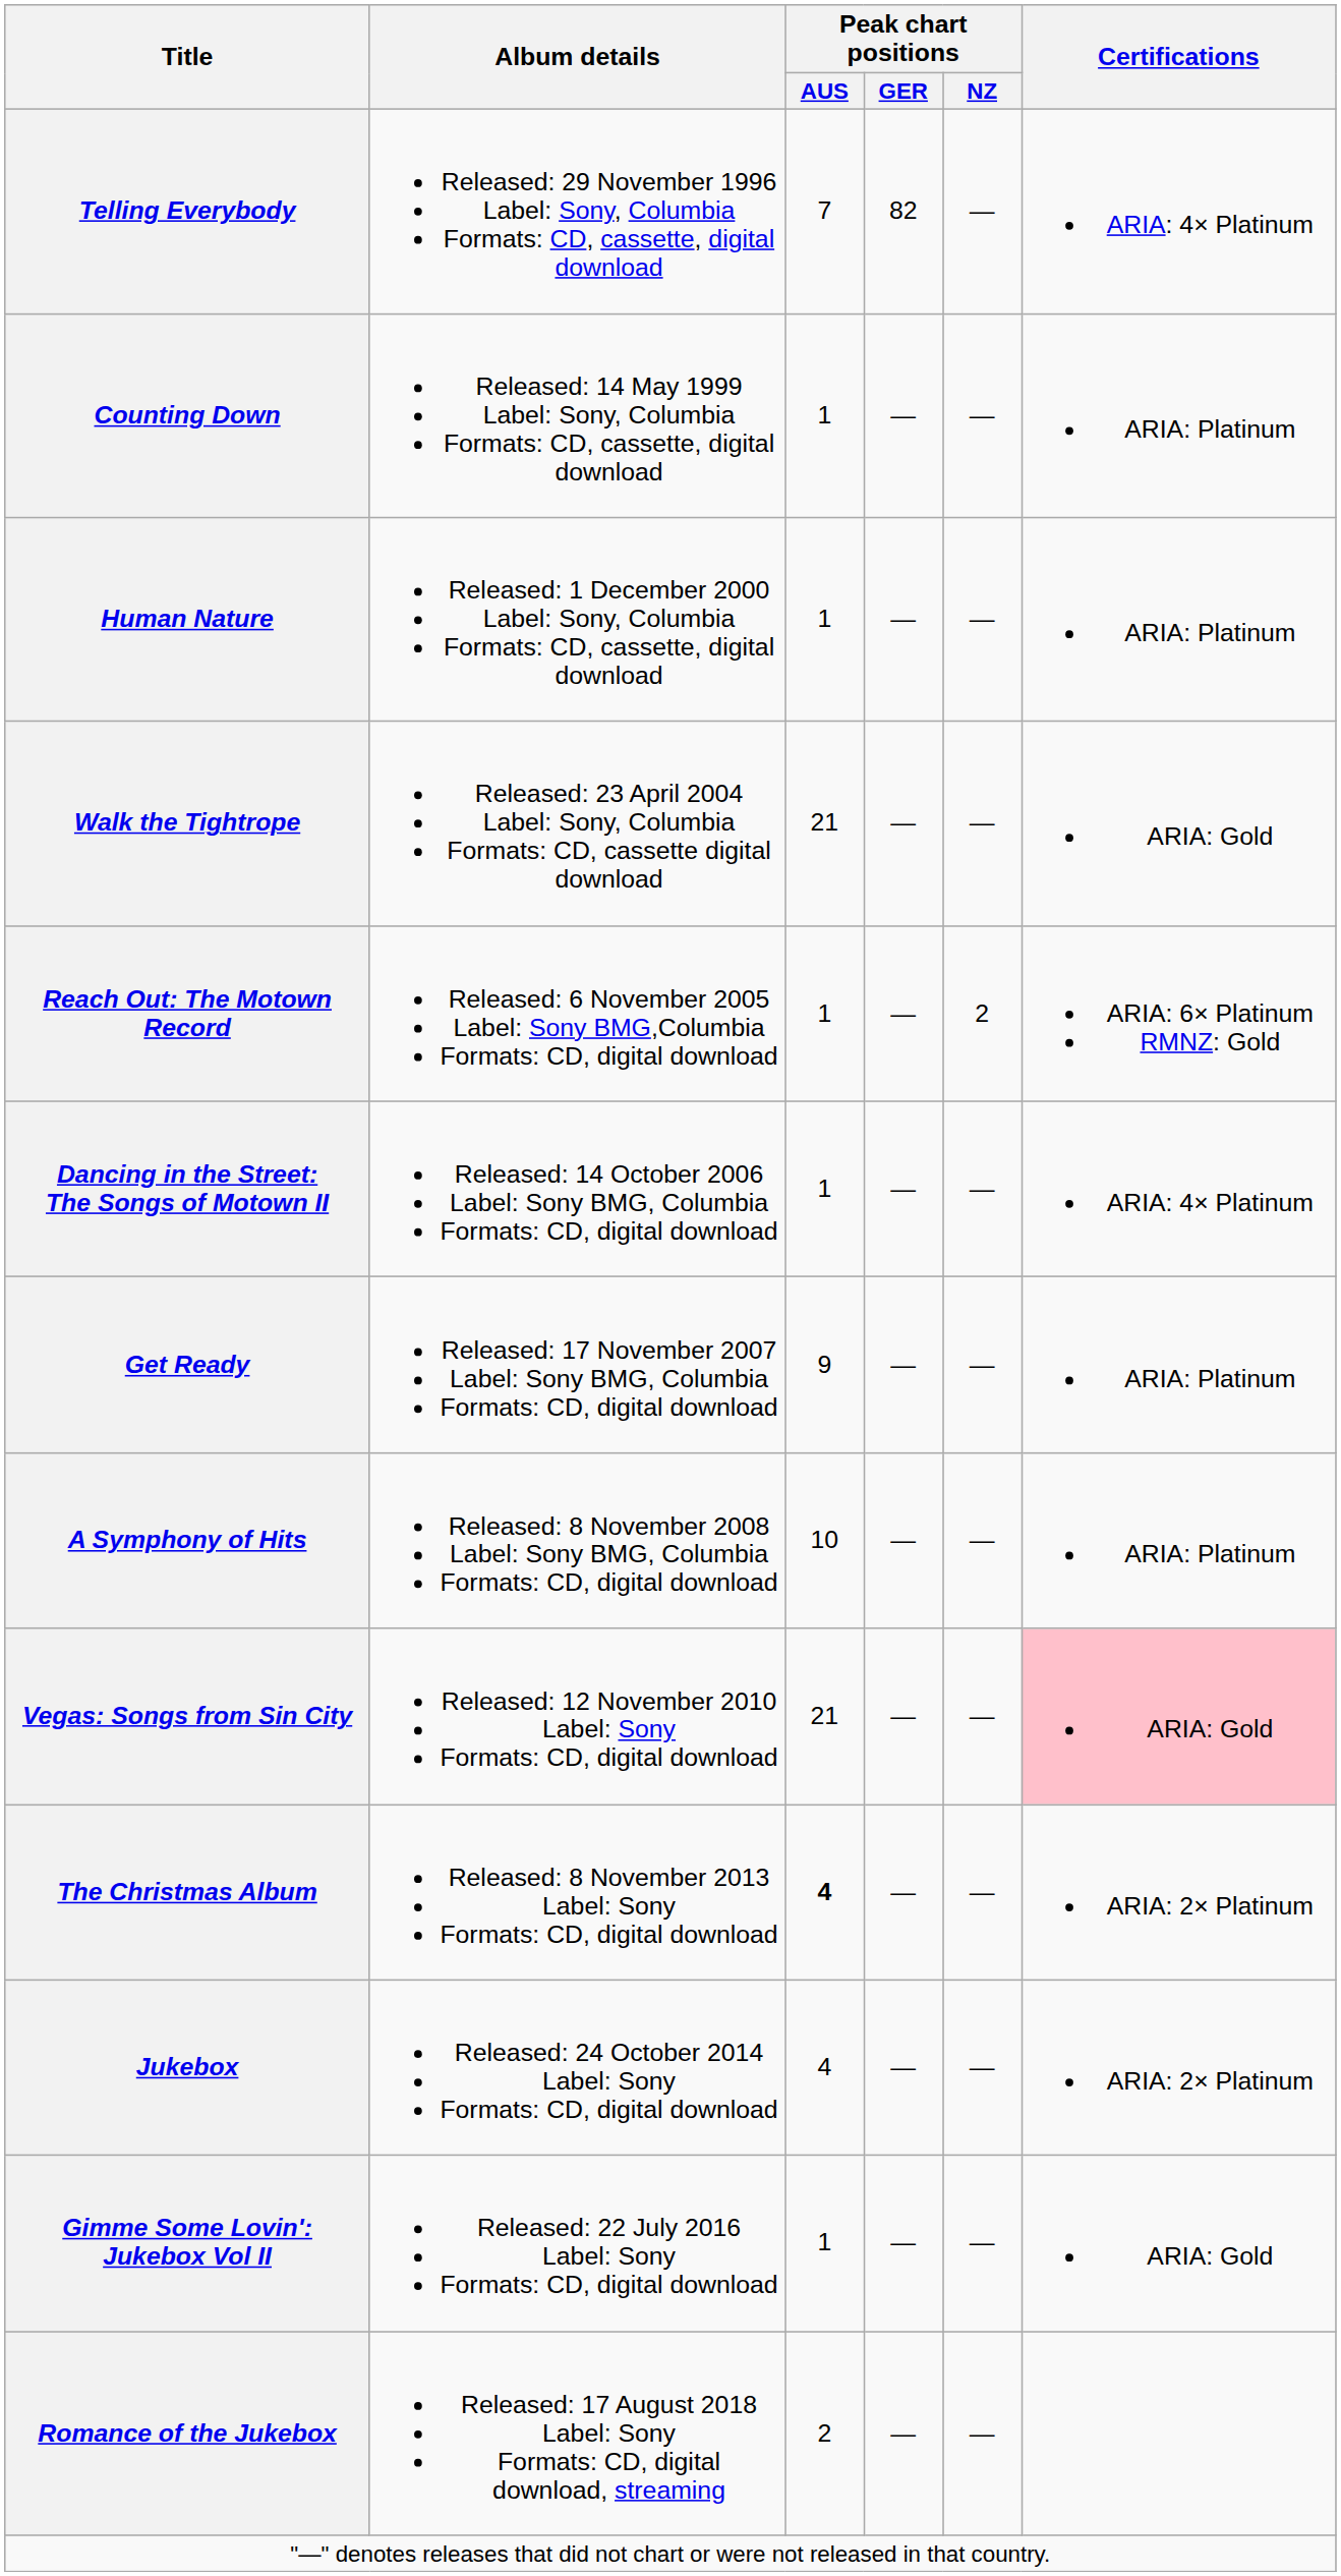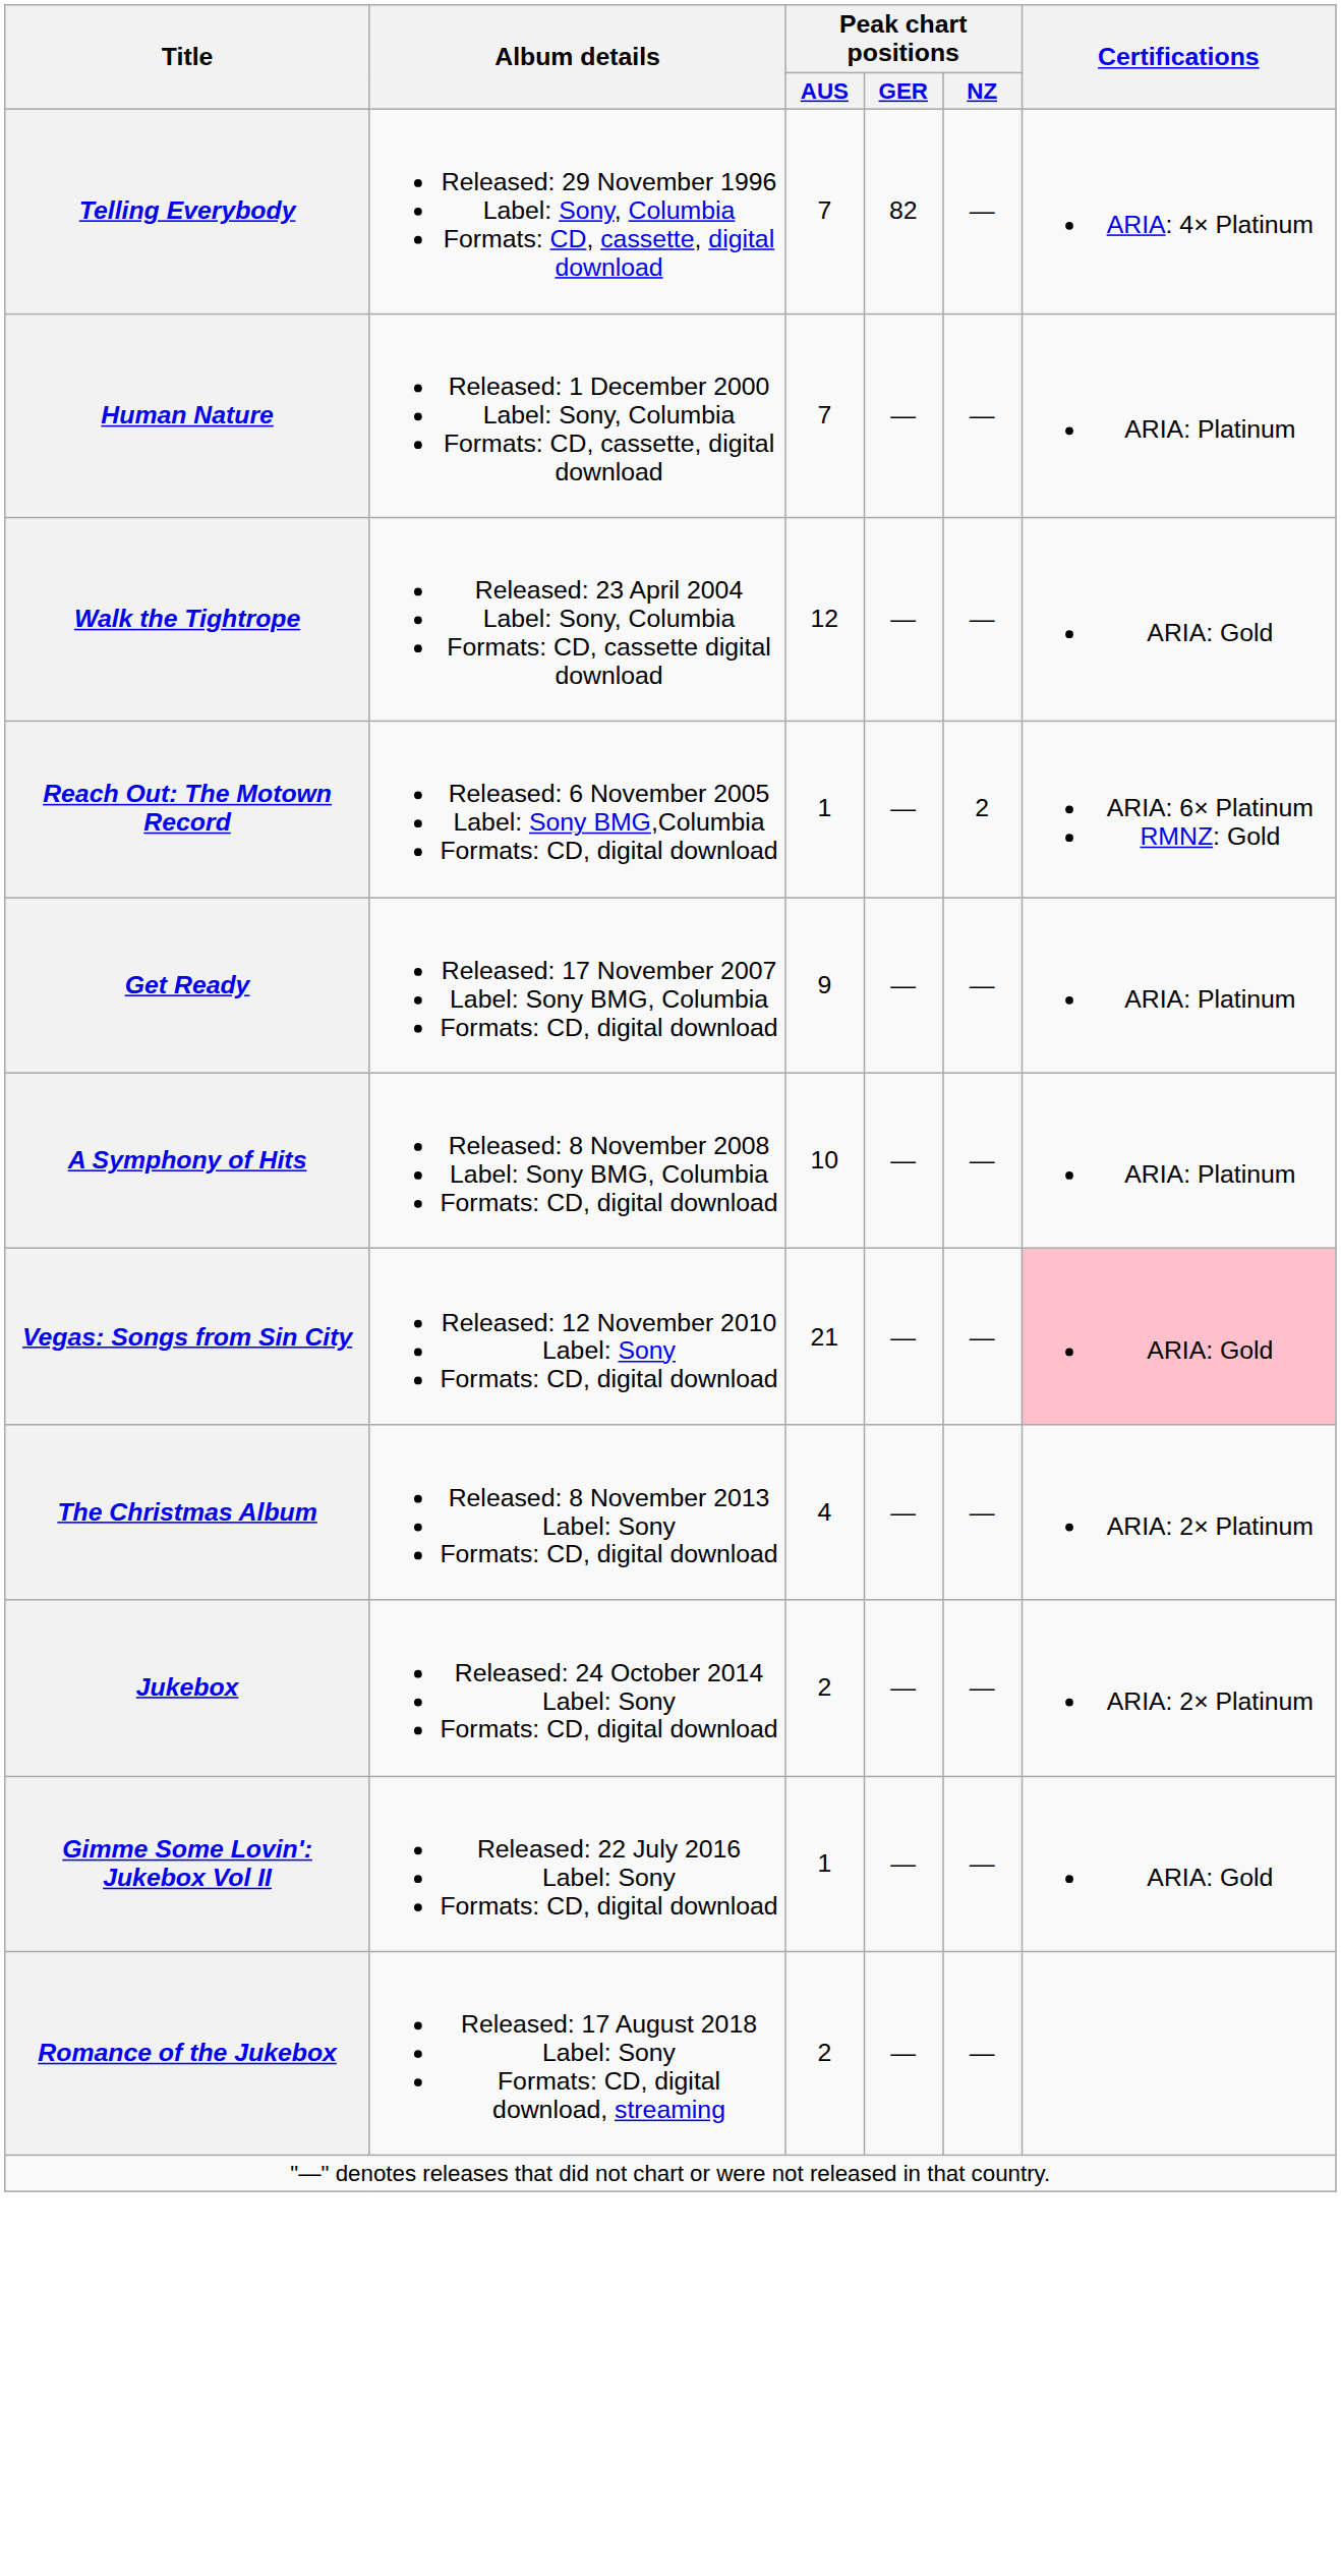- row: Counting Down | Released: 14 May 1999 Label: Sony, Columbia Formats: CD, cassette, digital download | 1 | — | — | ARIA: Platinum
Human Nature | Peak chart positions / AUS: 1 -> 7
Walk the Tightrope | Peak chart positions / AUS: 21 -> 12
- row: Dancing in the Street: The Songs of Motown II | Released: 14 October 2006 Label: Sony BMG, Columbia Formats: CD, digital download | 1 | — | — | ARIA: 4× Platinum
The Christmas Album | Peak chart positions / AUS: bold -> normal
Jukebox | Peak chart positions / AUS: 4 -> 2
